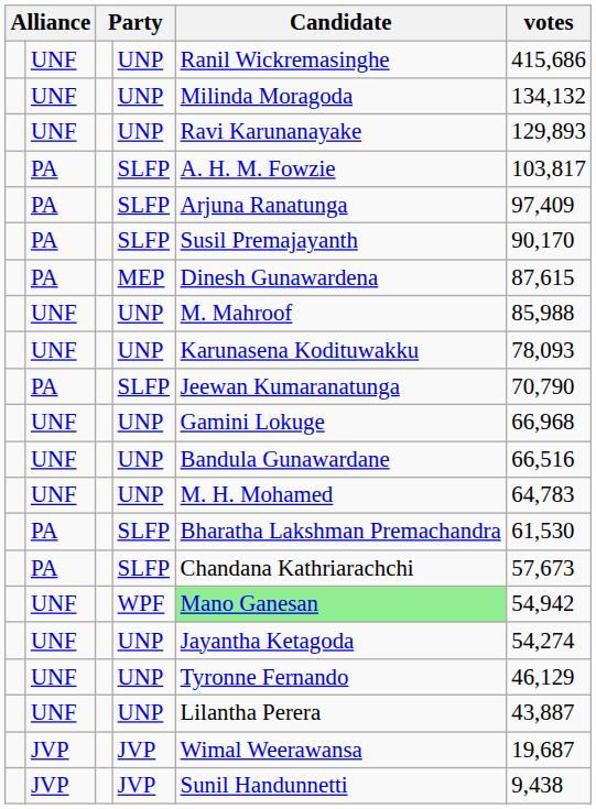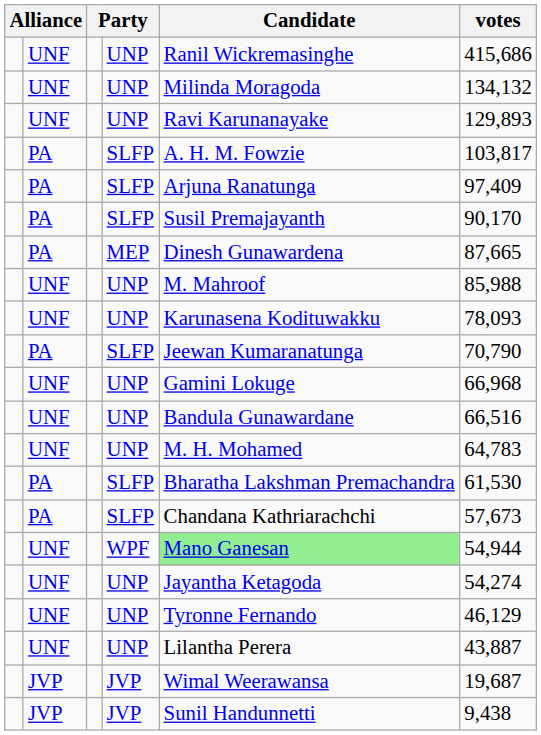MEP | votes: 87,615 -> 87,665
WPF | votes: 54,942 -> 54,944
